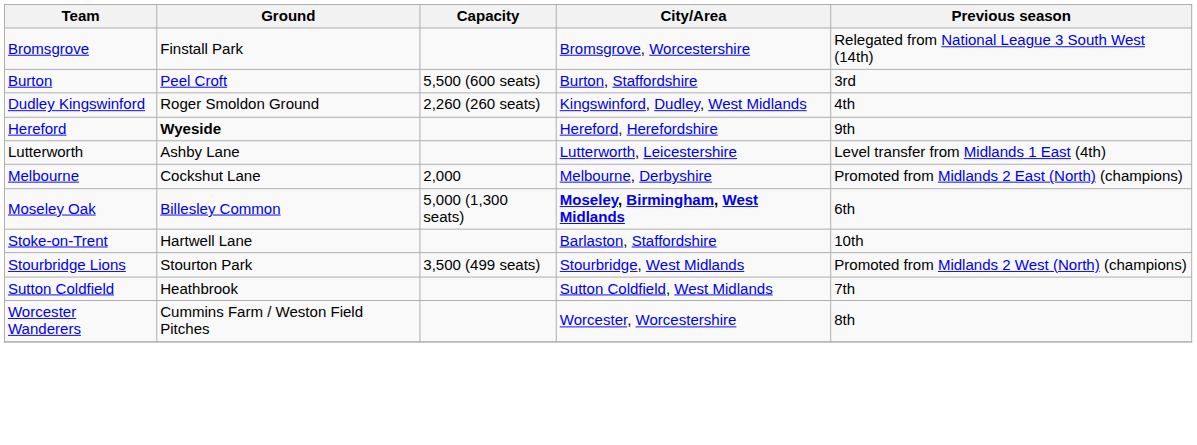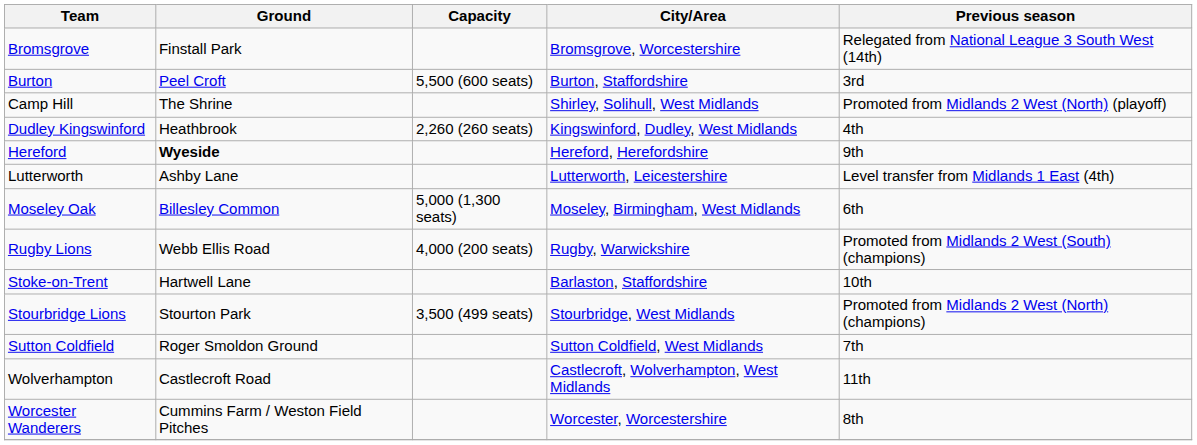+ row: Camp Hill | The Shrine | Shirley, Solihull, West Midlands | Promoted from Midlands 2 West (North) (playoff)
Dudley Kingswinford | Ground: Roger Smoldon Ground -> Heathbrook
- row: Melbourne | Cockshut Lane | 2,000 | Melbourne, Derbyshire | Promoted from Midlands 2 East (North) (champions)
Moseley Oak | City/Area: bold -> normal
+ row: Rugby Lions | Webb Ellis Road | 4,000 (200 seats) | Rugby, Warwickshire | Promoted from Midlands 2 West (South) (champions)
Sutton Coldfield | Ground: Heathbrook -> Roger Smoldon Ground
+ row: Wolverhampton | Castlecroft Road | Castlecroft, Wolverhampton, West Midlands | 11th
